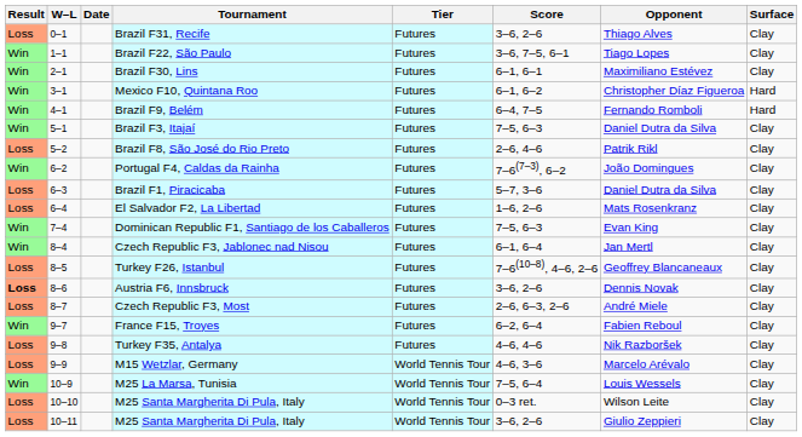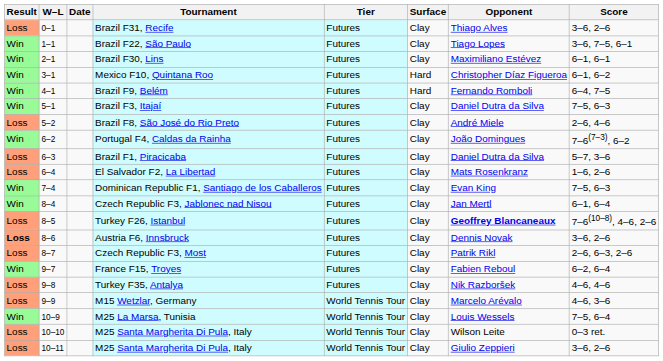columns swapped: Surface <-> Score
Brazil F8, São José do Rio Preto | Opponent: Patrik Rikl -> André Miele
Turkey F26, Istanbul | Opponent: normal -> bold
Czech Republic F3, Most | Opponent: André Miele -> Patrik Rikl
